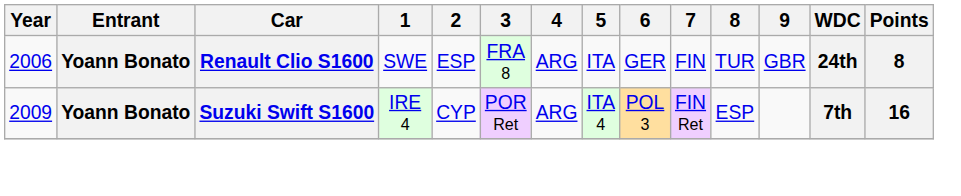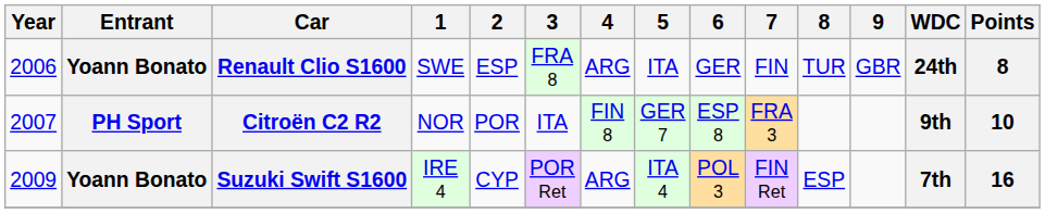+ row: 2007 | PH Sport | Citroën C2 R2 | NOR | POR | ITA | FIN 8 | GER 7 | ESP 8 | FRA 3 | 9th | 10
